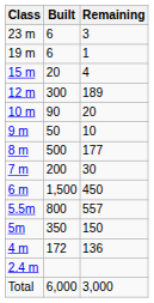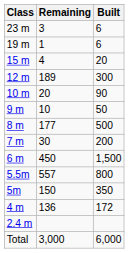columns swapped: Built <-> Remaining
